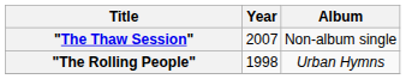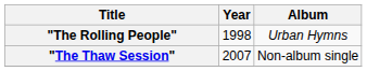rows swapped: "The Rolling People" <-> "The Thaw Session"
